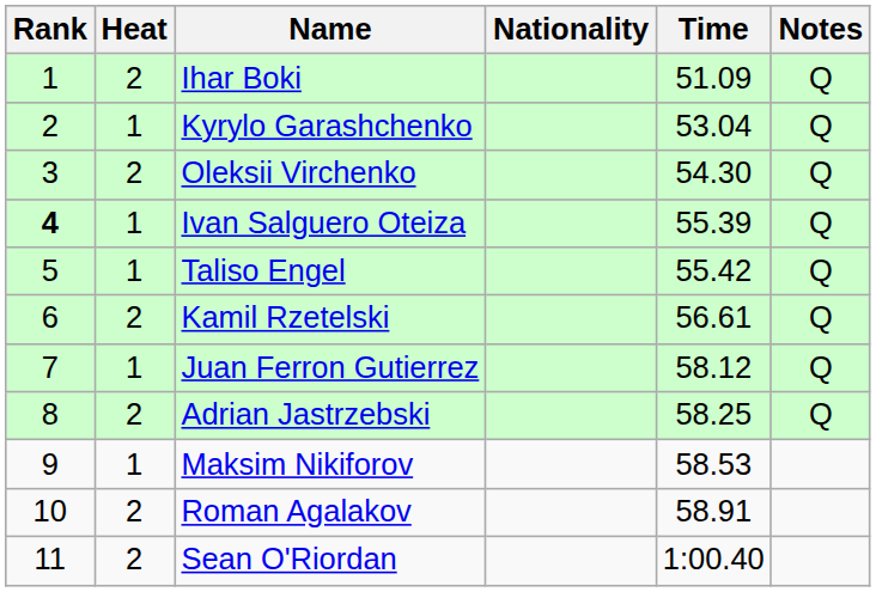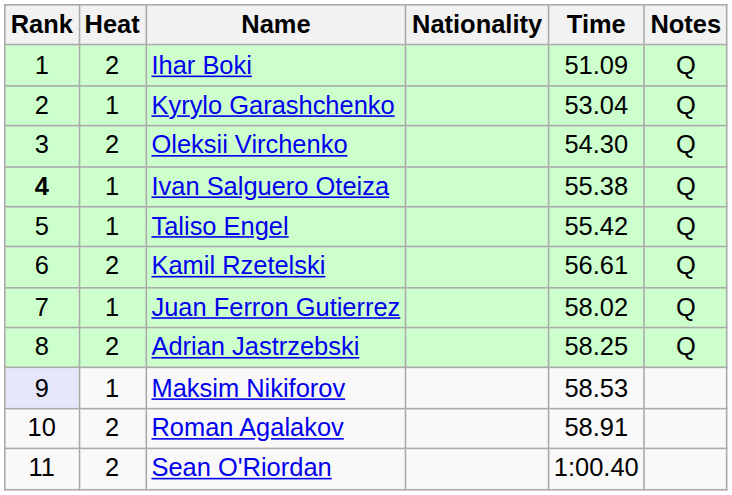Ivan Salguero Oteiza | Time: 55.39 -> 55.38
Juan Ferron Gutierrez | Time: 58.12 -> 58.02
Maksim Nikiforov | Rank: no background -> lavender background
